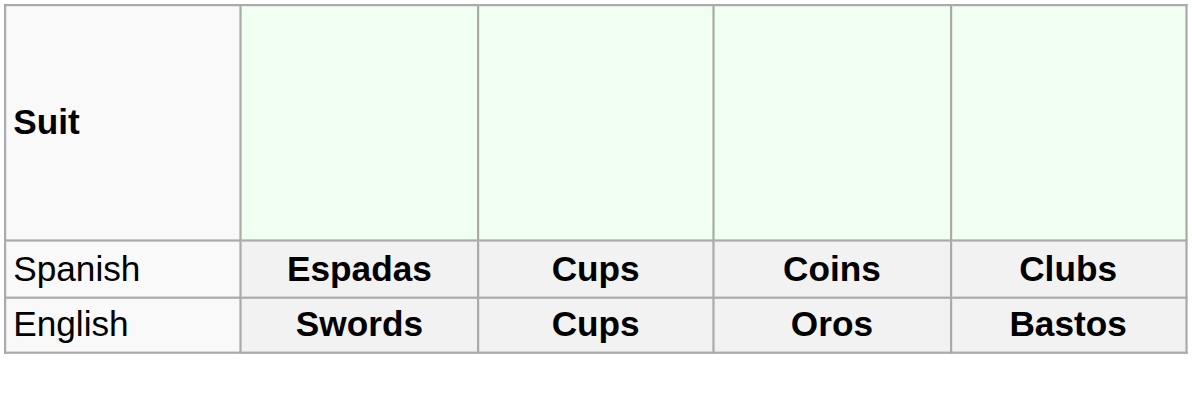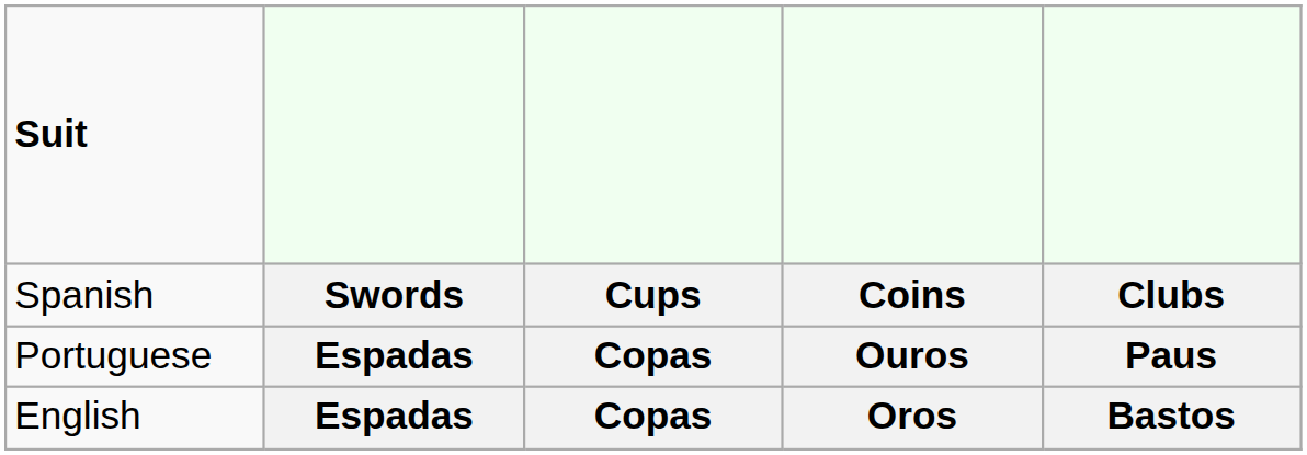Coins | column 2: Espadas -> Swords
+ row: Portuguese | Espadas | Copas | Ouros | Paus
Oros | column 2: Swords -> Espadas
Oros | column 3: Cups -> Copas
